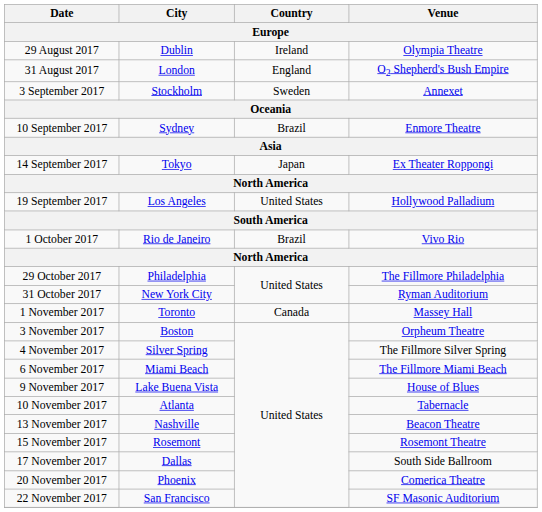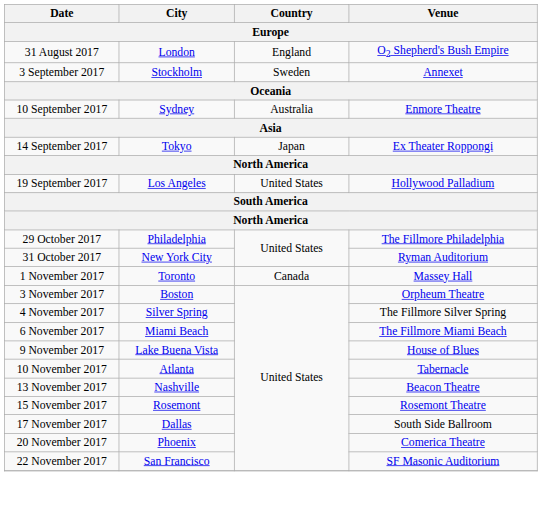- row: 29 August 2017 | Dublin | Ireland | Olympia Theatre
10 September 2017 | Country: Brazil -> Australia
- row: 1 October 2017 | Rio de Janeiro | Brazil | Vivo Rio
